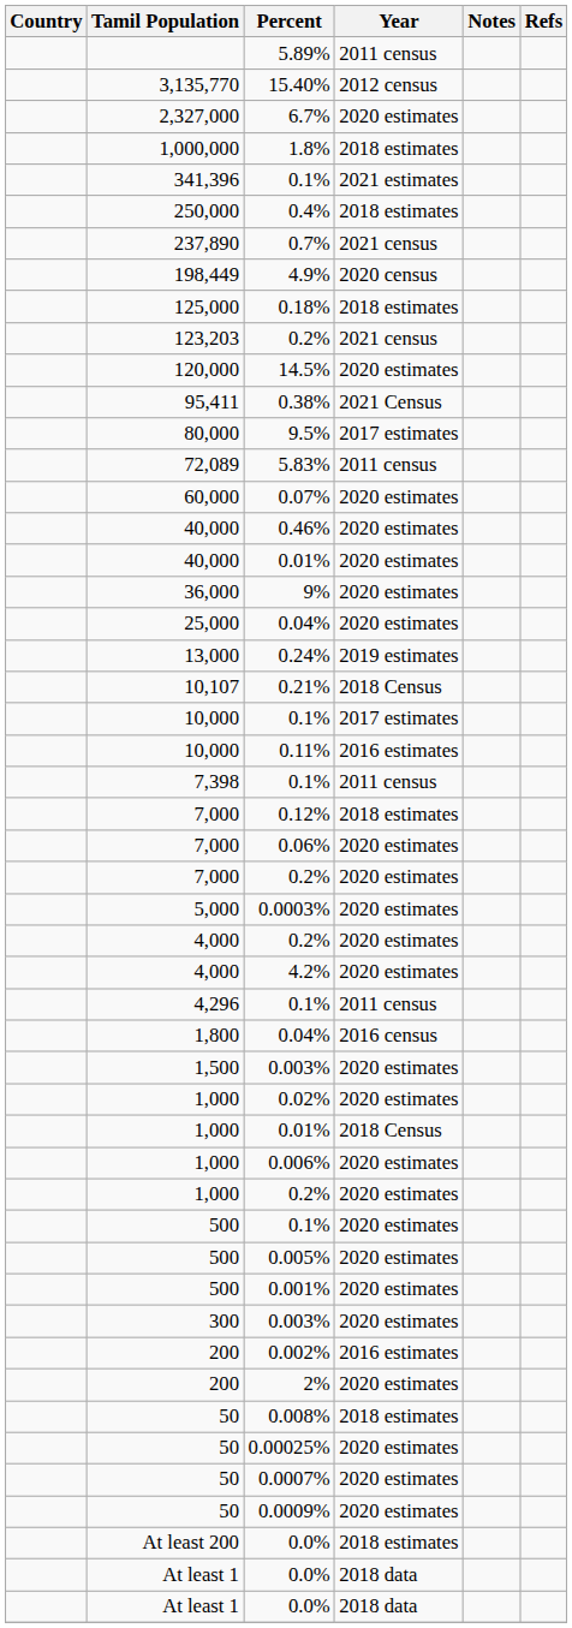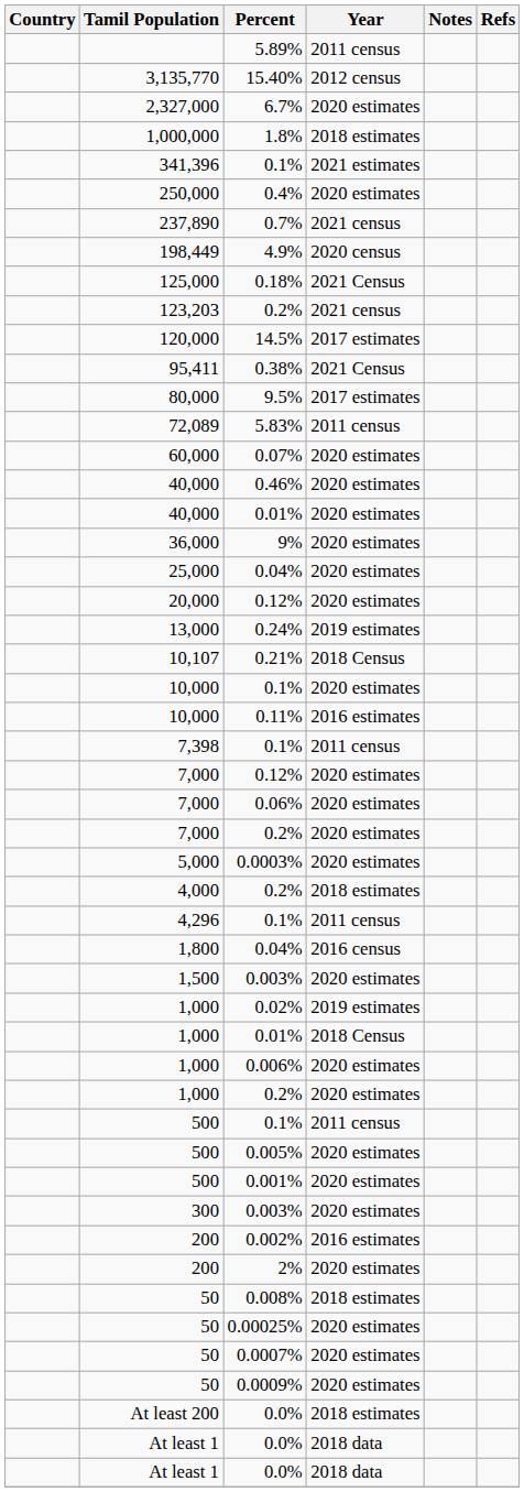0.4% | Year: 2018 estimates -> 2020 estimates
0.18% | Year: 2018 estimates -> 2021 Census
14.5% | Year: 2020 estimates -> 2017 estimates
+ row: 20,000 | 0.12% | 2020 estimates
10,000 / 0.1% | Year: 2017 estimates -> 2020 estimates
7,000 / 0.12% | Year: 2018 estimates -> 2020 estimates
4,000 / 0.2% | Year: 2020 estimates -> 2018 estimates
- row: 4,000 | 4.2% | 2020 estimates
0.02% | Year: 2020 estimates -> 2019 estimates
500 / 0.1% | Year: 2020 estimates -> 2011 census
